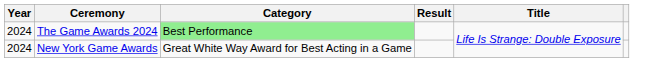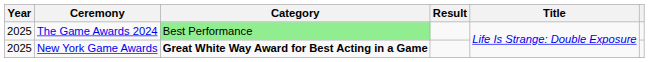The Game Awards 2024 | Year: 2024 -> 2025
New York Game Awards | Year: 2024 -> 2025
New York Game Awards | Category: normal -> bold
